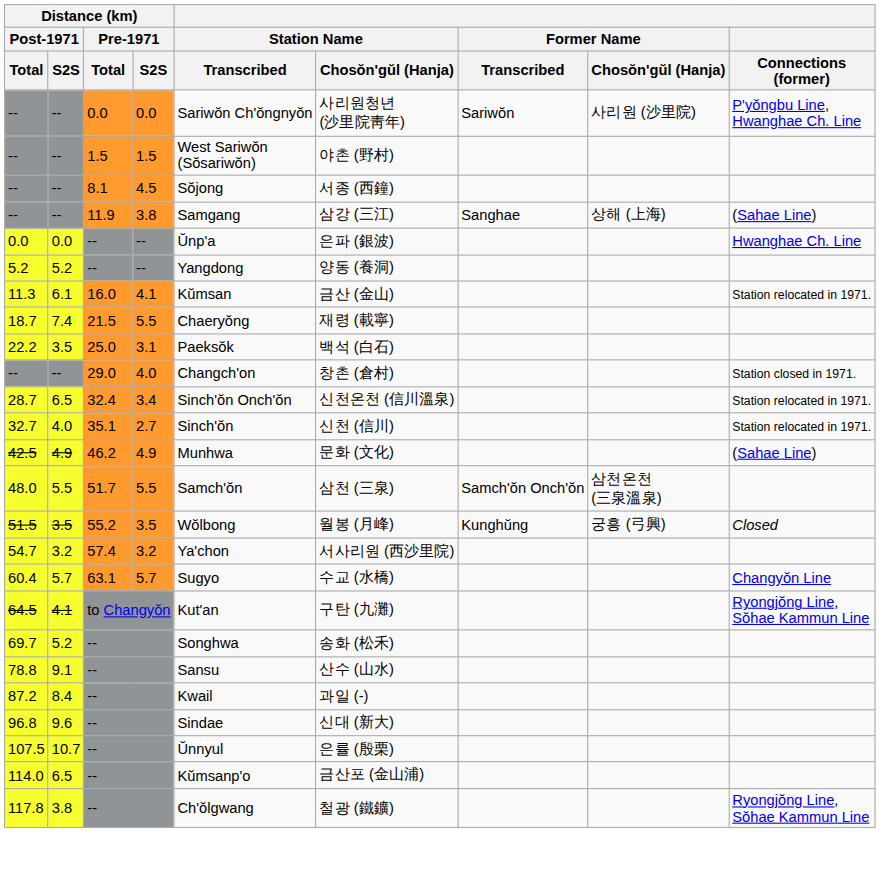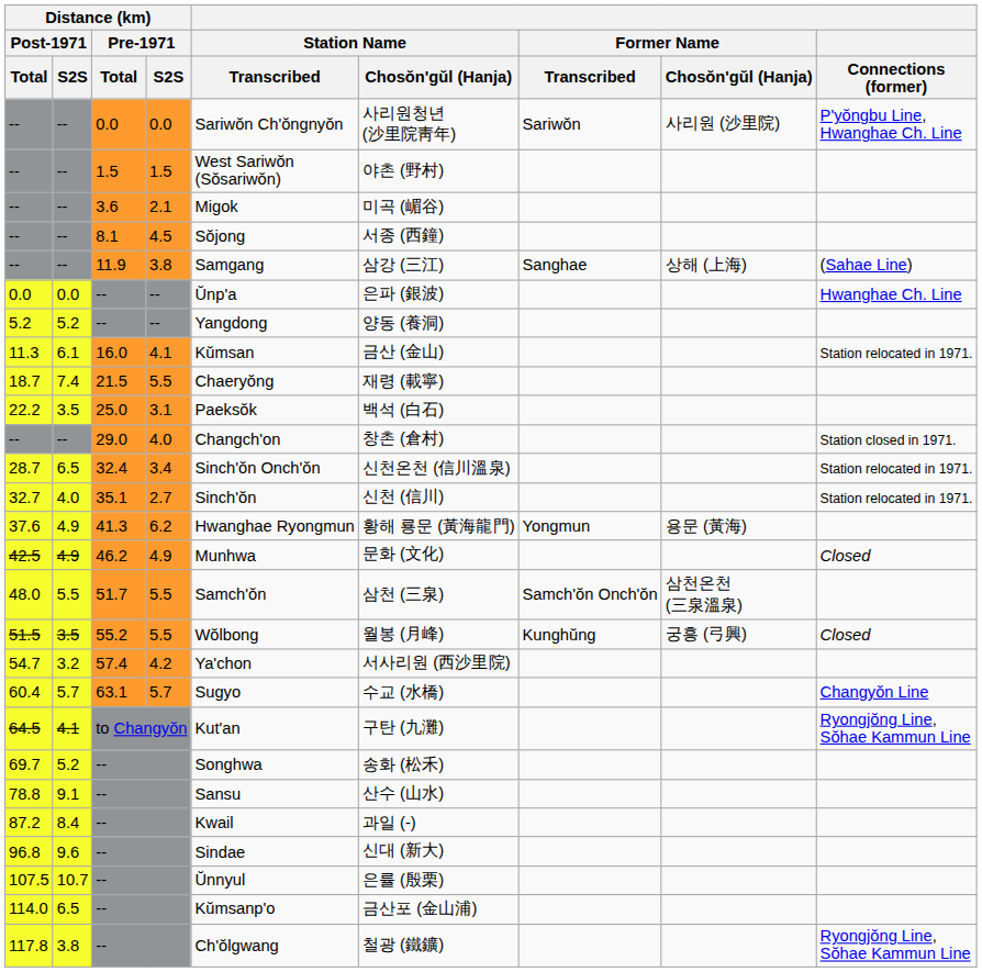+ row: -- | -- | 3.6 | 2.1 | Migok | 미곡 (嵋谷)
+ row: 37.6 | 4.9 | 41.3 | 6.2 | Hwanghae Ryongmun | 황해 룡문 (黃海龍門) | Yongmun | 용문 (黃海)
42.5 | Connections (former): (Sahae Line) -> Closed
51.5 | Distance (km) / Pre-1971 / S2S: 3.5 -> 5.5
54.7 | Distance (km) / Pre-1971 / S2S: 3.2 -> 4.2
